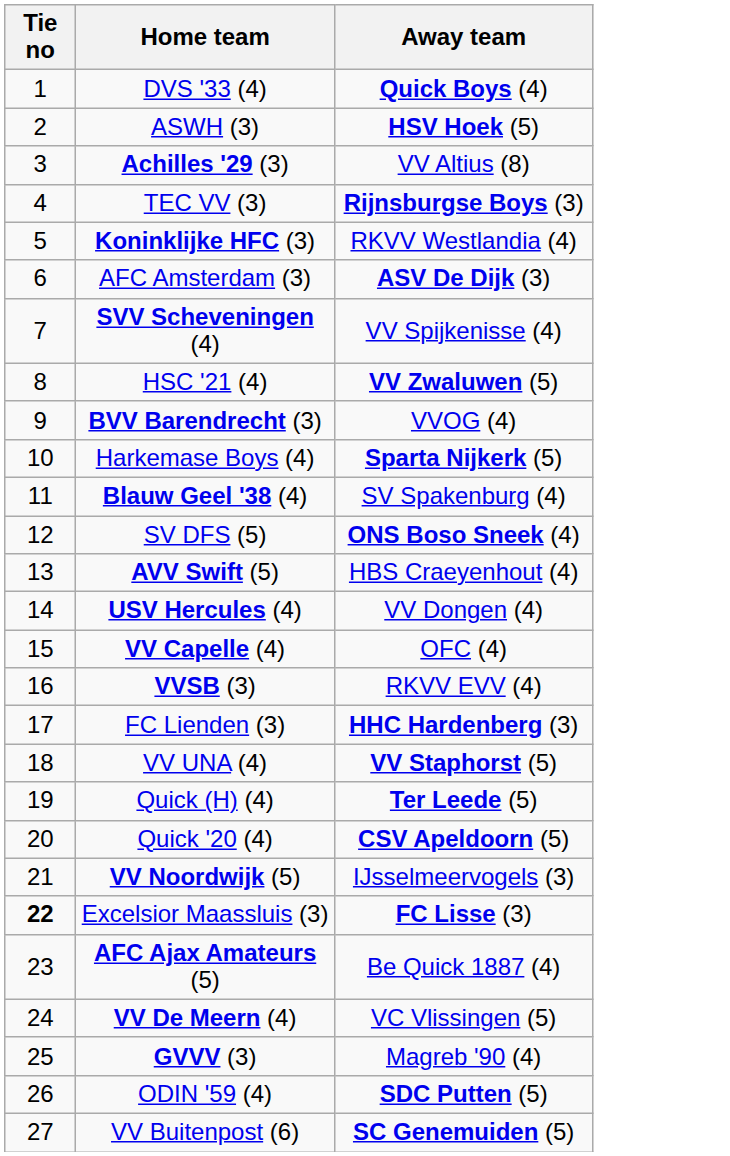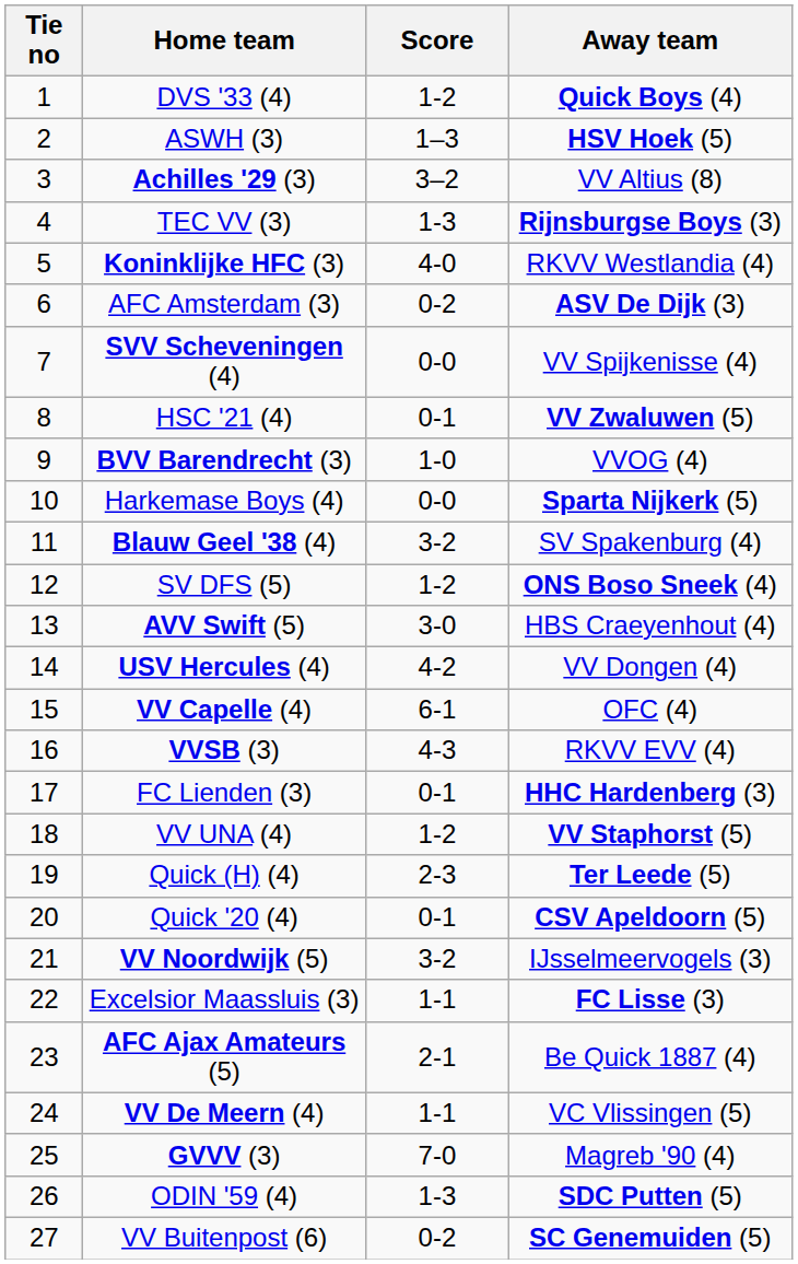+ column: Score | 1-2 | 1–3 | 3–2 | 1-3 | 4-0 | 0-2 | 0-0 | 0-1 | 1-0 | 0-0 | 3-2 | 1-2 | 3-0 | 4-2 | 6-1 | 4-3 | 0-1 | 1-2 | 2-3 | 0-1 | 3-2 | 1-1 | 2-1 | 1-1 | 7-0 | 1-3 | 0-2
Excelsior Maassluis (3) | Tie no: bold -> normal
